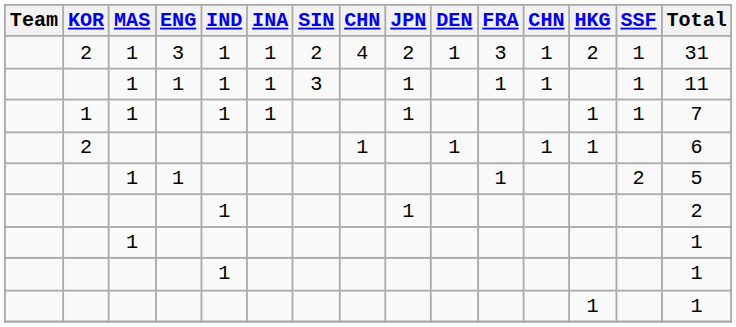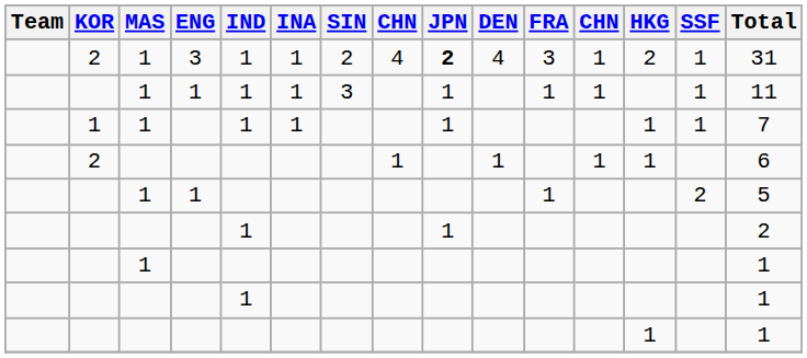2 / 3 | JPN: normal -> bold
2 / 3 | DEN: 1 -> 4
